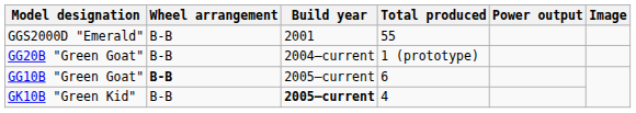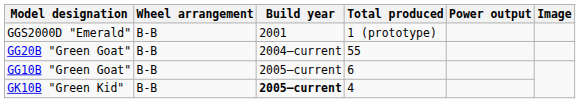GGS2000D "Emerald" | Total produced: 55 -> 1 (prototype)
GG20B "Green Goat" | Total produced: 1 (prototype) -> 55
GG10B "Green Goat" | Wheel arrangement: bold -> normal
